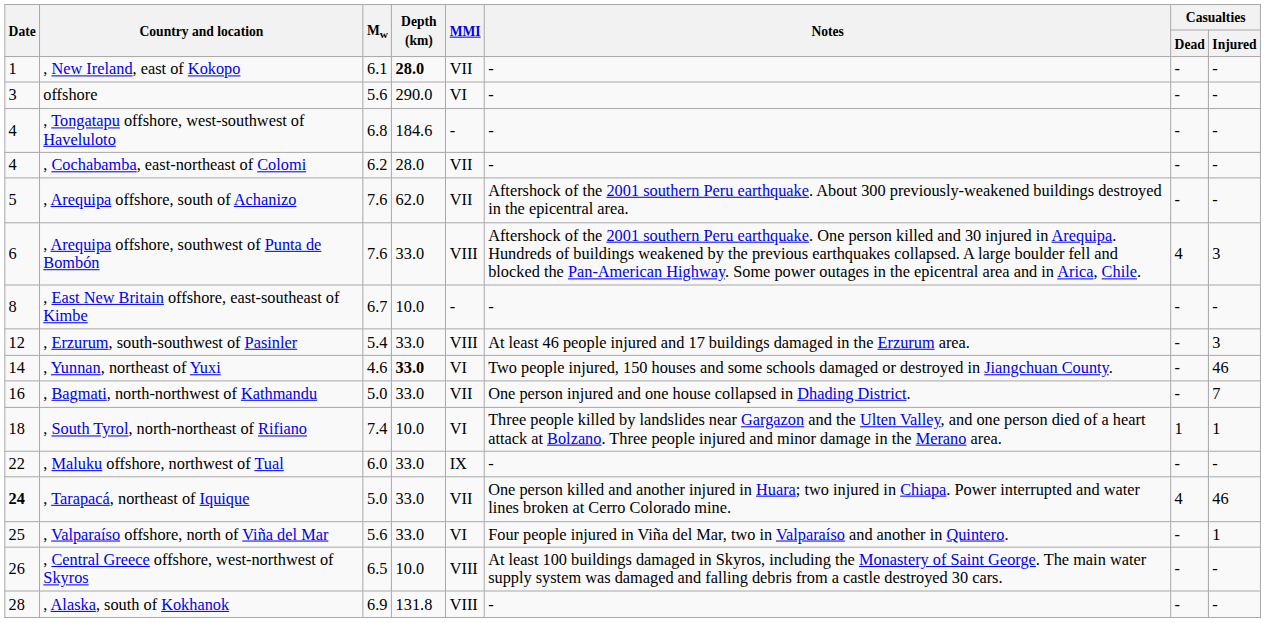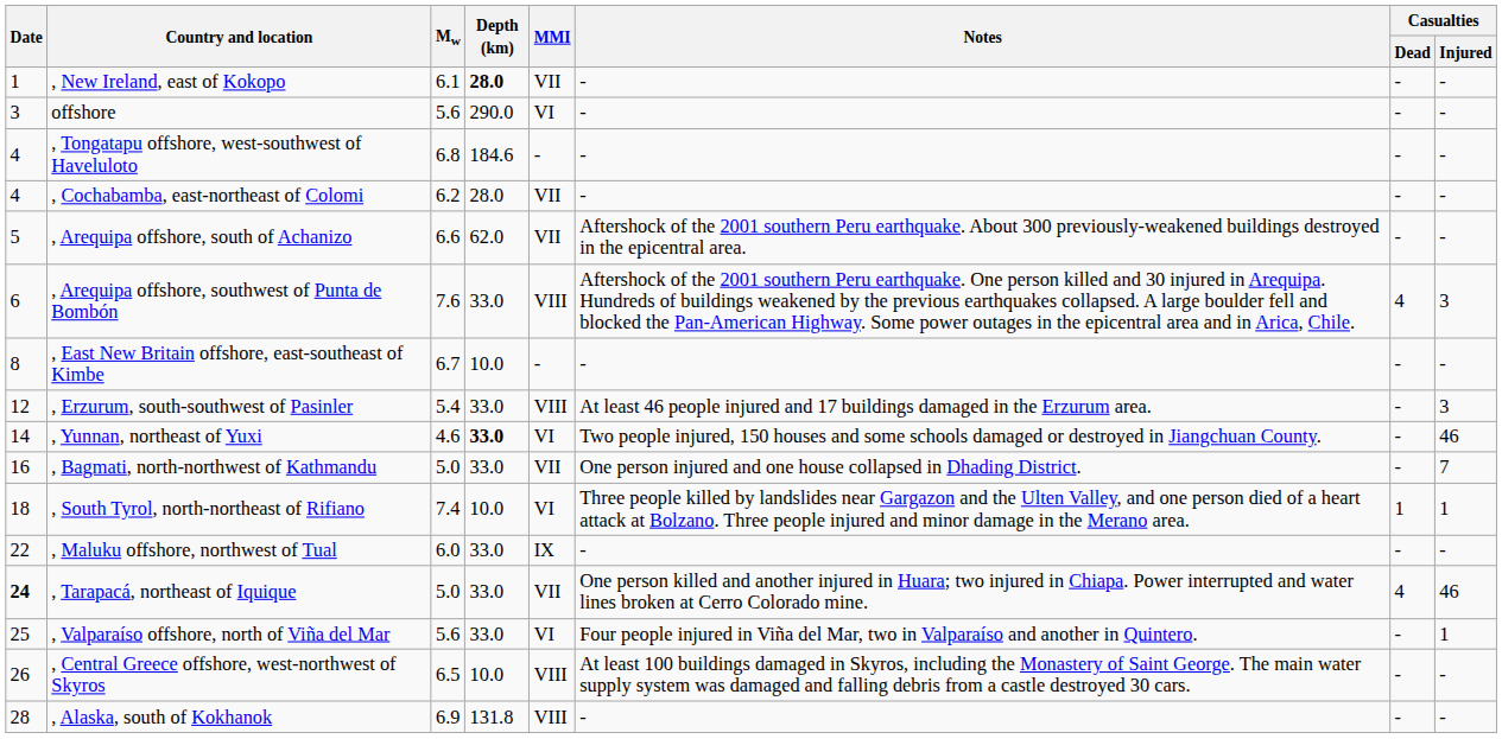, Arequipa offshore, south of Achanizo | Mw: 7.6 -> 6.6
